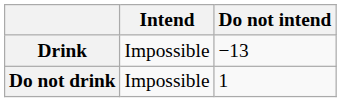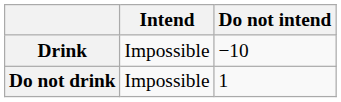Drink | Do not intend: −13 -> −10
